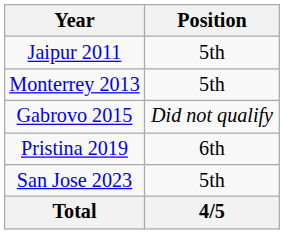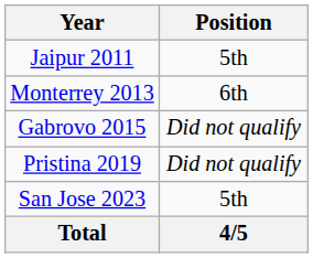Monterrey 2013 | Position: 5th -> 6th
Pristina 2019 | Position: 6th -> Did not qualify
